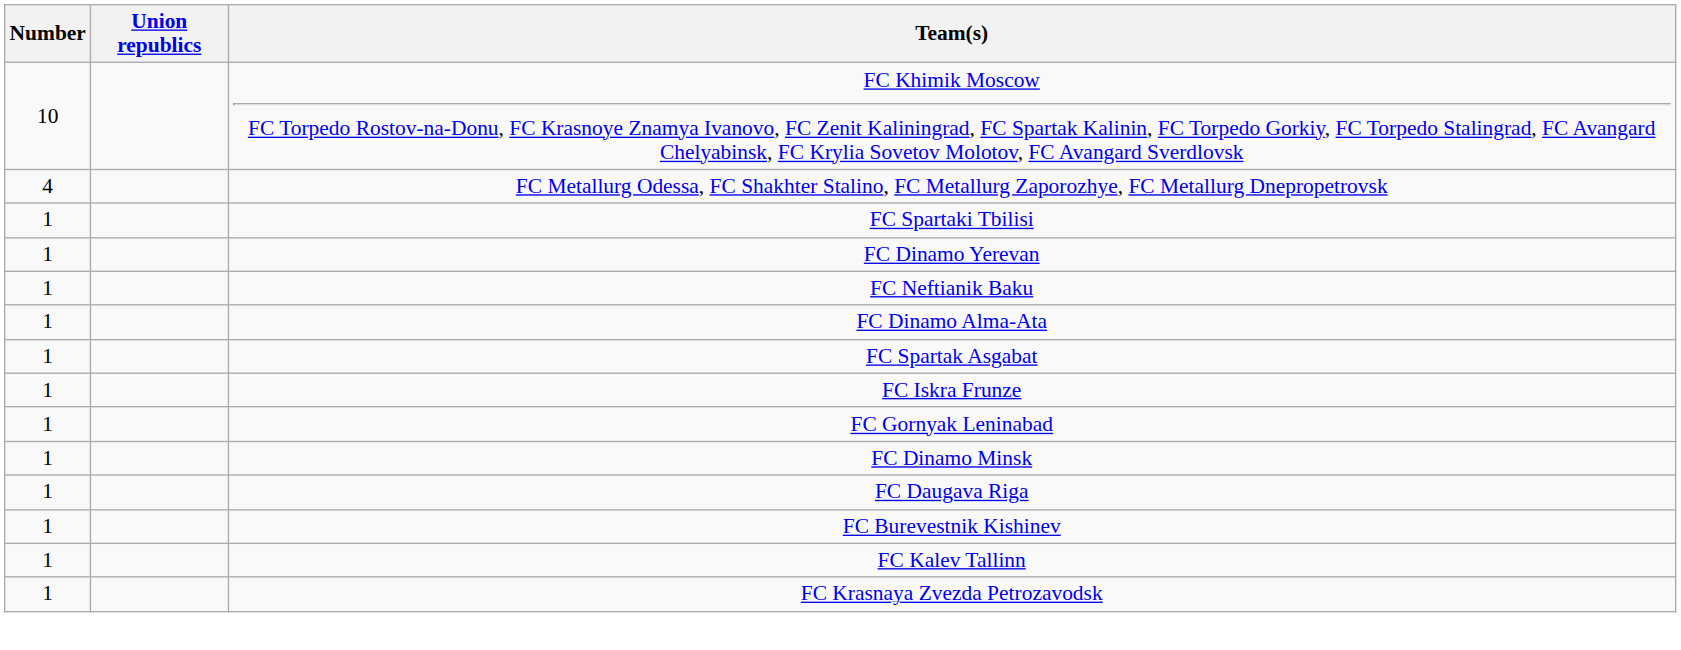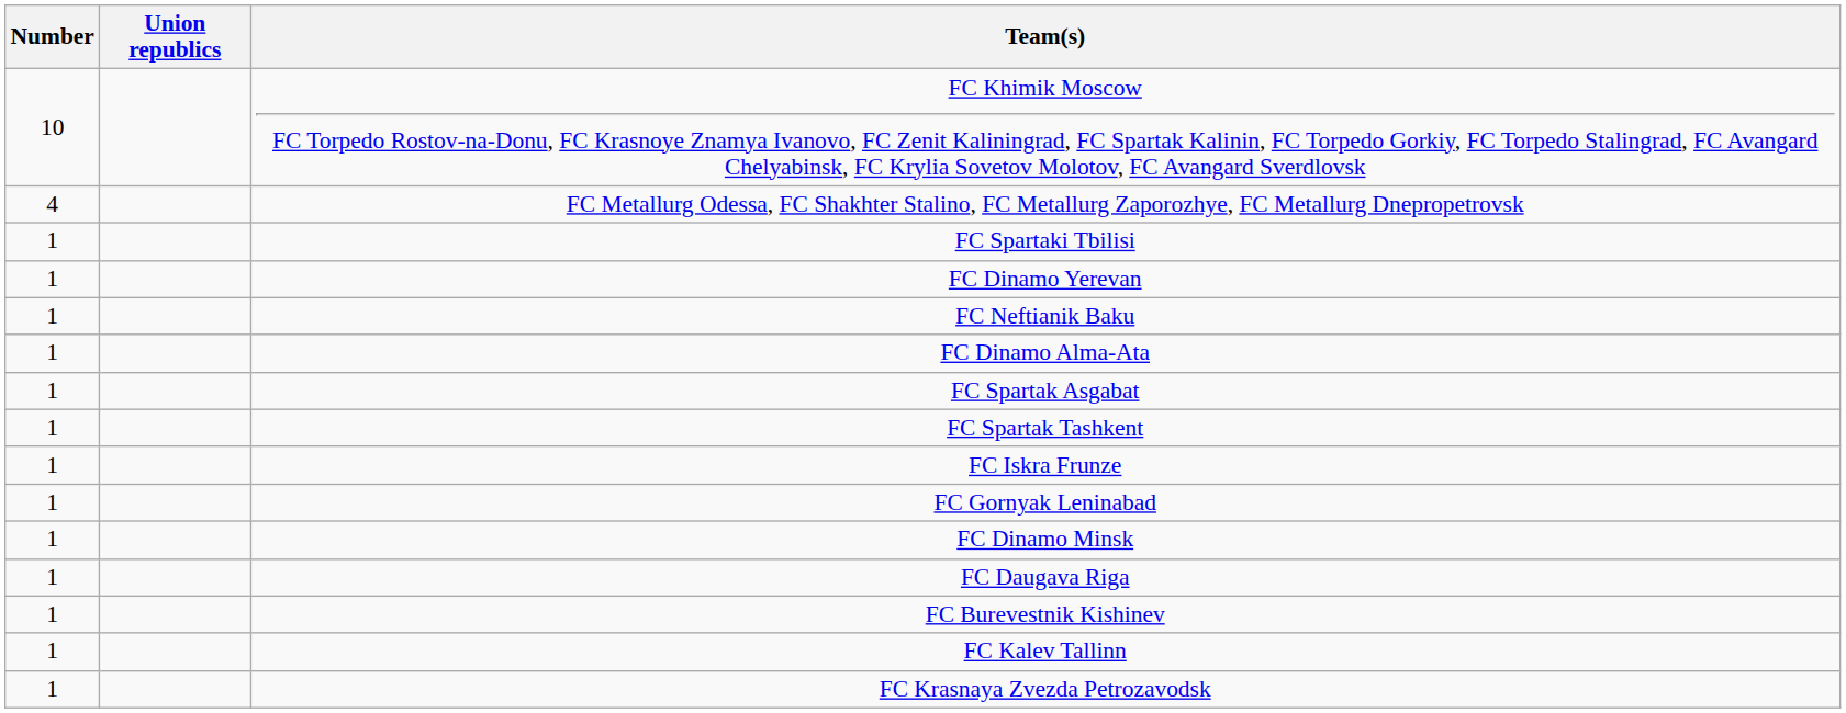+ row: 1 | FC Spartak Tashkent
